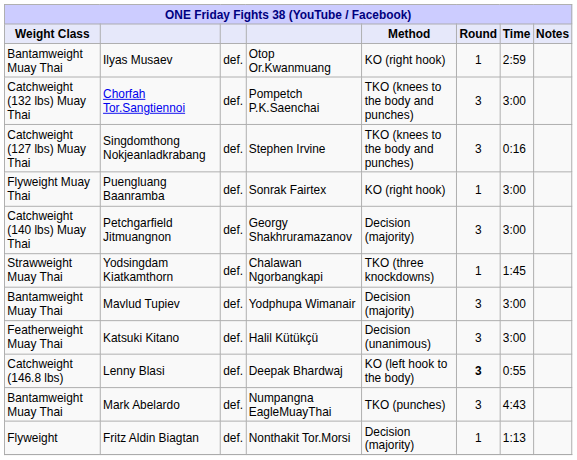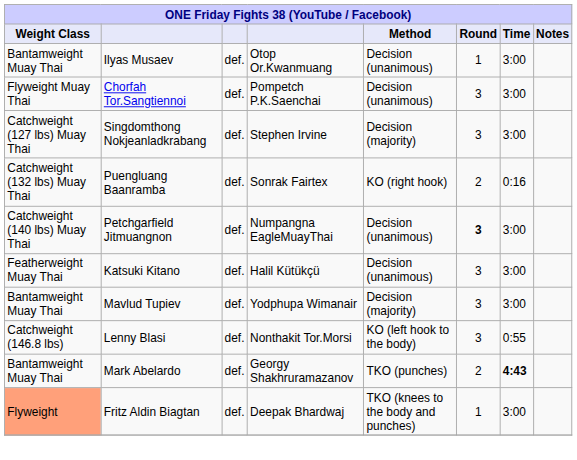Ilyas Musaev | Method: KO (right hook) -> Decision (unanimous)
Ilyas Musaev | Time: 2:59 -> 3:00
Chorfah Tor.Sangtiennoi | Weight Class: Catchweight (132 lbs) Muay Thai -> Flyweight Muay Thai
Chorfah Tor.Sangtiennoi | Method: TKO (knees to the body and punches) -> Decision (unanimous)
Singdomthong Nokjeanladkrabang | Method: TKO (knees to the body and punches) -> Decision (majority)
Singdomthong Nokjeanladkrabang | Time: 0:16 -> 3:00
Puengluang Baanramba | Weight Class: Flyweight Muay Thai -> Catchweight (132 lbs) Muay Thai
Puengluang Baanramba | Round: 1 -> 2
Puengluang Baanramba | Time: 3:00 -> 0:16
Petchgarfield Jitmuangnon | column 4: Georgy Shakhruramazanov -> Numpangna EagleMuayThai
Petchgarfield Jitmuangnon | Method: Decision (majority) -> Decision (unanimous)
Petchgarfield Jitmuangnon | Round: normal -> bold
- row: Strawweight Muay Thai | Yodsingdam Kiatkamthorn | def. | Chalawan Ngorbangkapi | TKO (three knockdowns) | 1 | 1:45
rows swapped: Mavlud Tupiev <-> Katsuki Kitano
Lenny Blasi | column 4: Deepak Bhardwaj -> Nonthakit Tor.Morsi
Lenny Blasi | Round: bold -> normal
Mark Abelardo | column 4: Numpangna EagleMuayThai -> Georgy Shakhruramazanov
Mark Abelardo | Round: 3 -> 2
Mark Abelardo | Time: normal -> bold
Fritz Aldin Biagtan | Weight Class: no background -> lightsalmon background
Fritz Aldin Biagtan | column 4: Nonthakit Tor.Morsi -> Deepak Bhardwaj
Fritz Aldin Biagtan | Method: Decision (majority) -> TKO (knees to the body and punches)
Fritz Aldin Biagtan | Time: 1:13 -> 3:00
